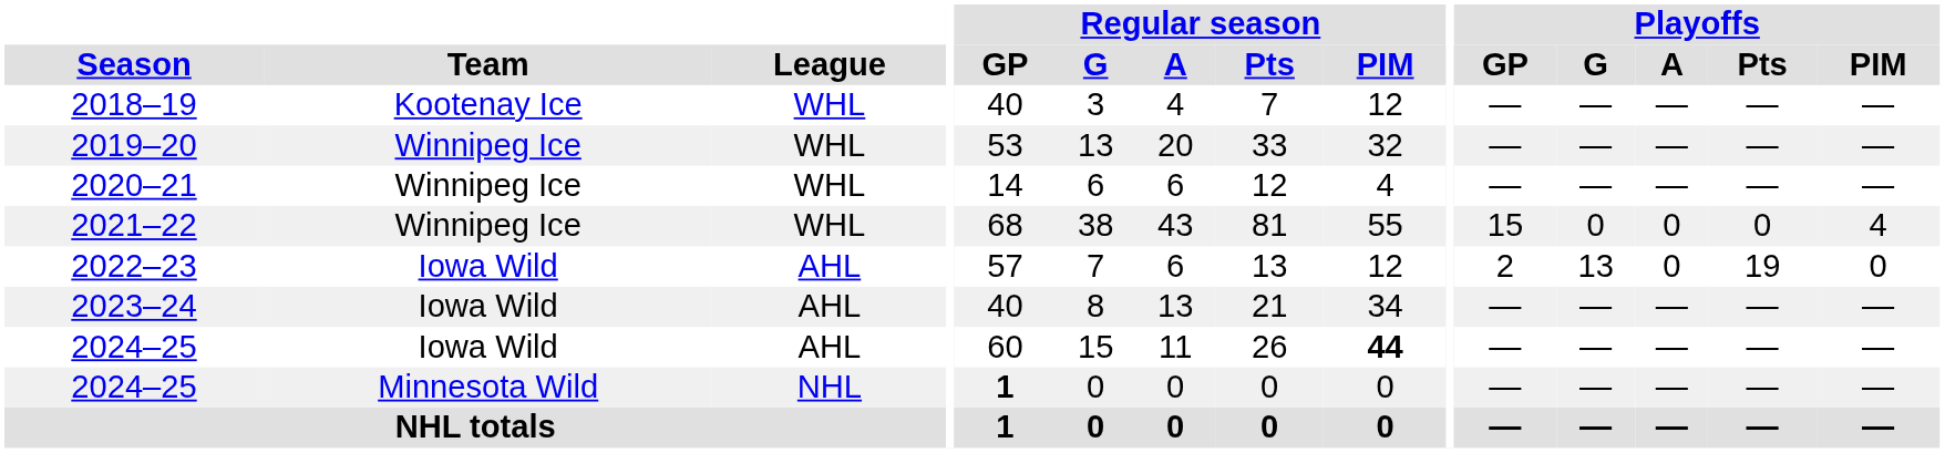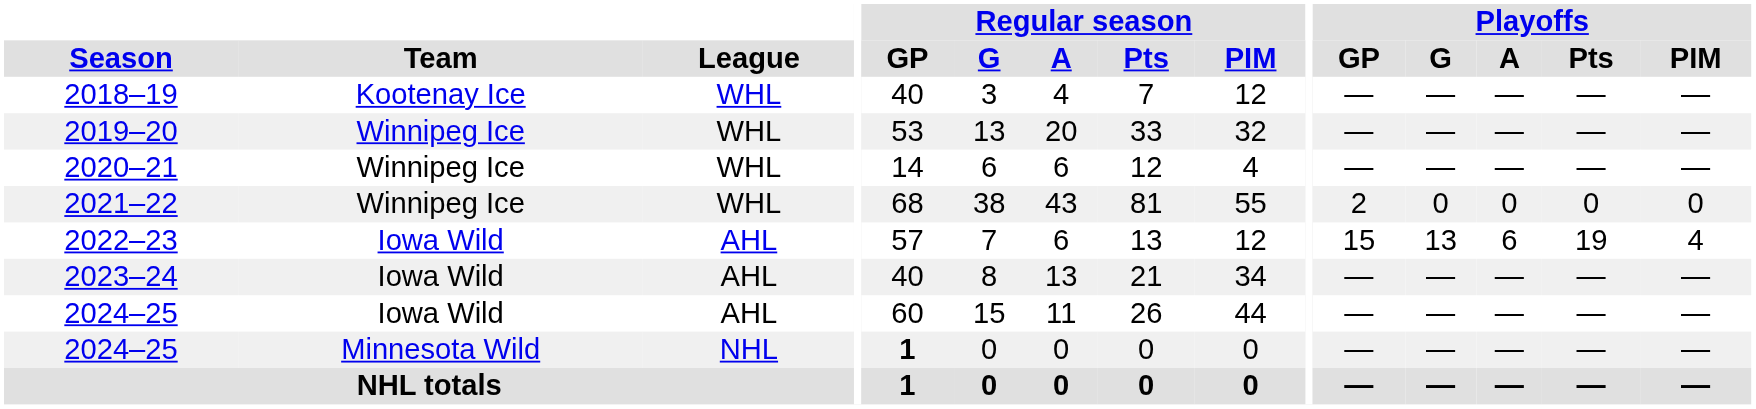2021–22 | Playoffs / GP: 15 -> 2
2021–22 | Playoffs / PIM: 4 -> 0
2022–23 | Playoffs / GP: 2 -> 15
2022–23 | Playoffs / A: 0 -> 6
2022–23 | Playoffs / PIM: 0 -> 4
2024–25 / Iowa Wild | Regular season / PIM: bold -> normal
